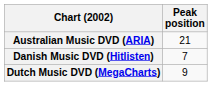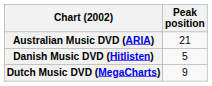Danish Music DVD (Hitlisten) | Peak position: 7 -> 5
